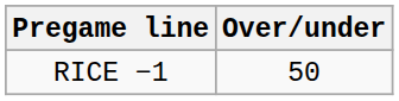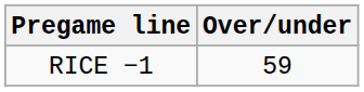RICE −1 | Over/under: 50 -> 59
